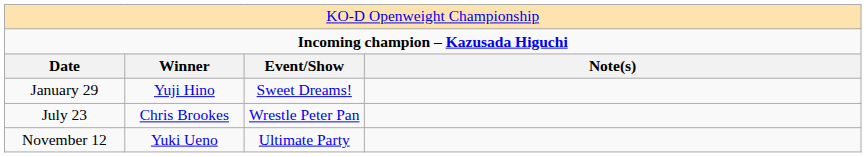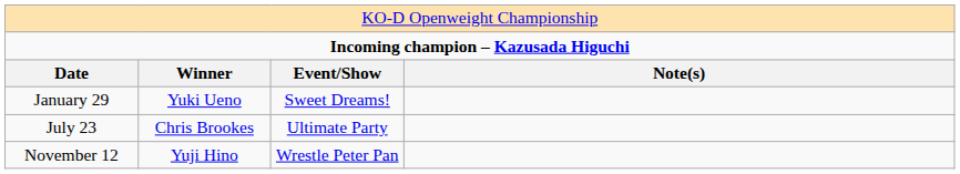January 29 | column 2: Yuji Hino -> Yuki Ueno
July 23 | column 3: Wrestle Peter Pan -> Ultimate Party
November 12 | column 2: Yuki Ueno -> Yuji Hino
November 12 | column 3: Ultimate Party -> Wrestle Peter Pan
